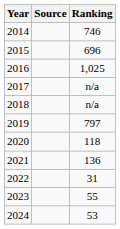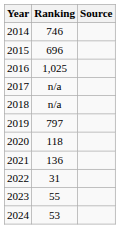columns swapped: Ranking <-> Source
